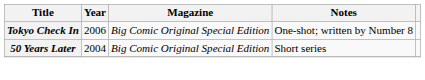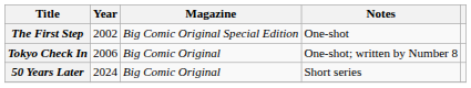+ row: The First Step | 2002 | Big Comic Original Special Edition | One-shot
Tokyo Check In | Magazine: Big Comic Original Special Edition -> Big Comic Original
50 Years Later | Year: 2004 -> 2024
50 Years Later | Magazine: Big Comic Original Special Edition -> Big Comic Original
